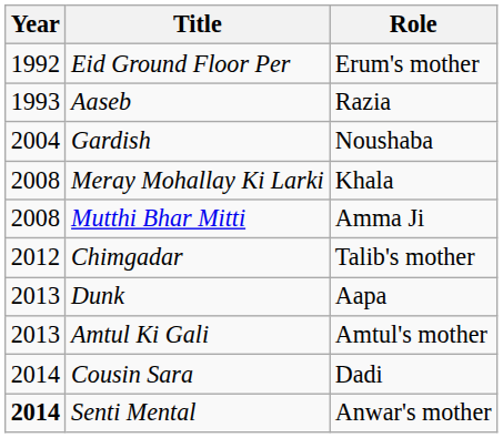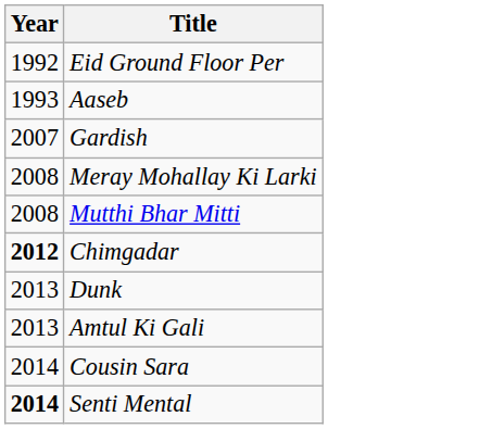- column: Role | Erum's mother | Razia | Noushaba | Khala | Amma Ji | Talib's mother | Aapa | Amtul's mother | Dadi | Anwar's mother
Gardish | Year: 2004 -> 2007
Chimgadar | Year: normal -> bold
